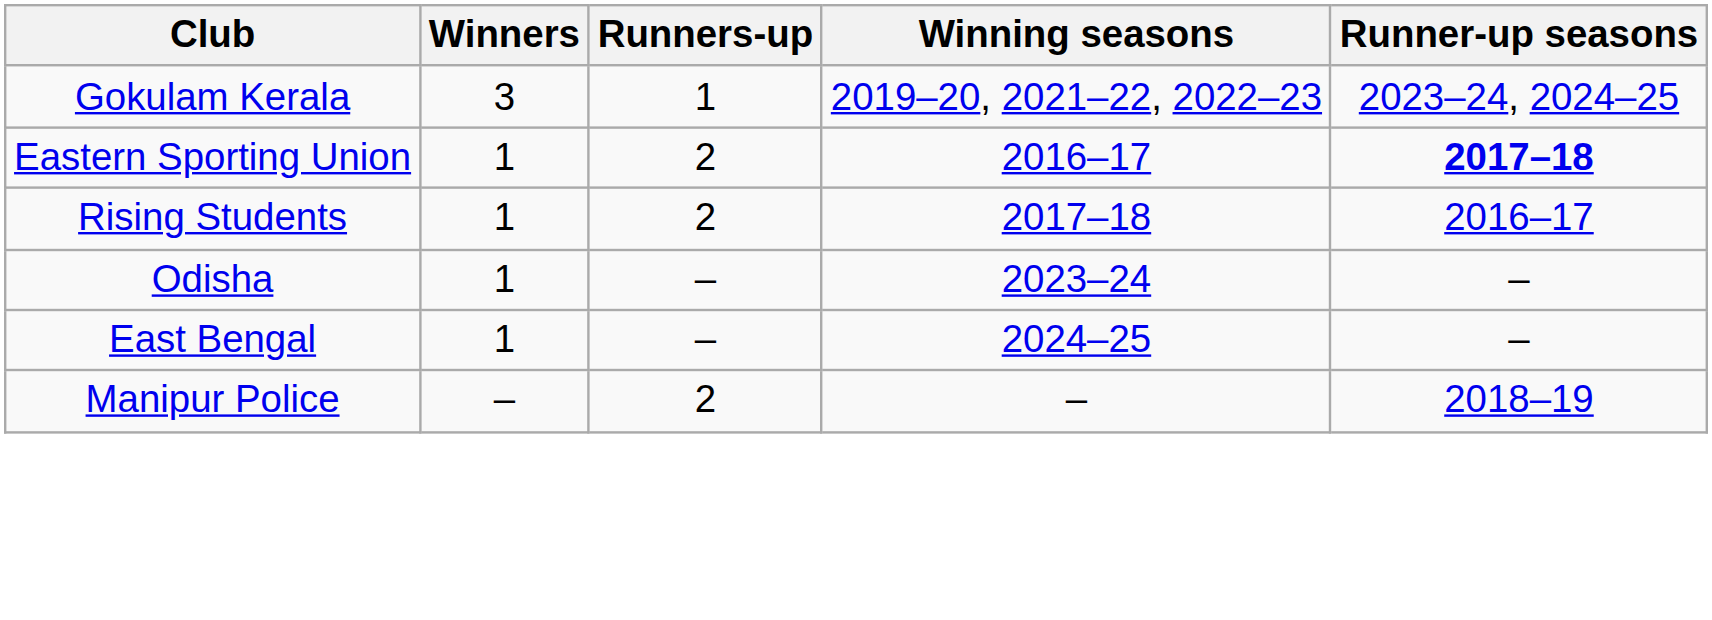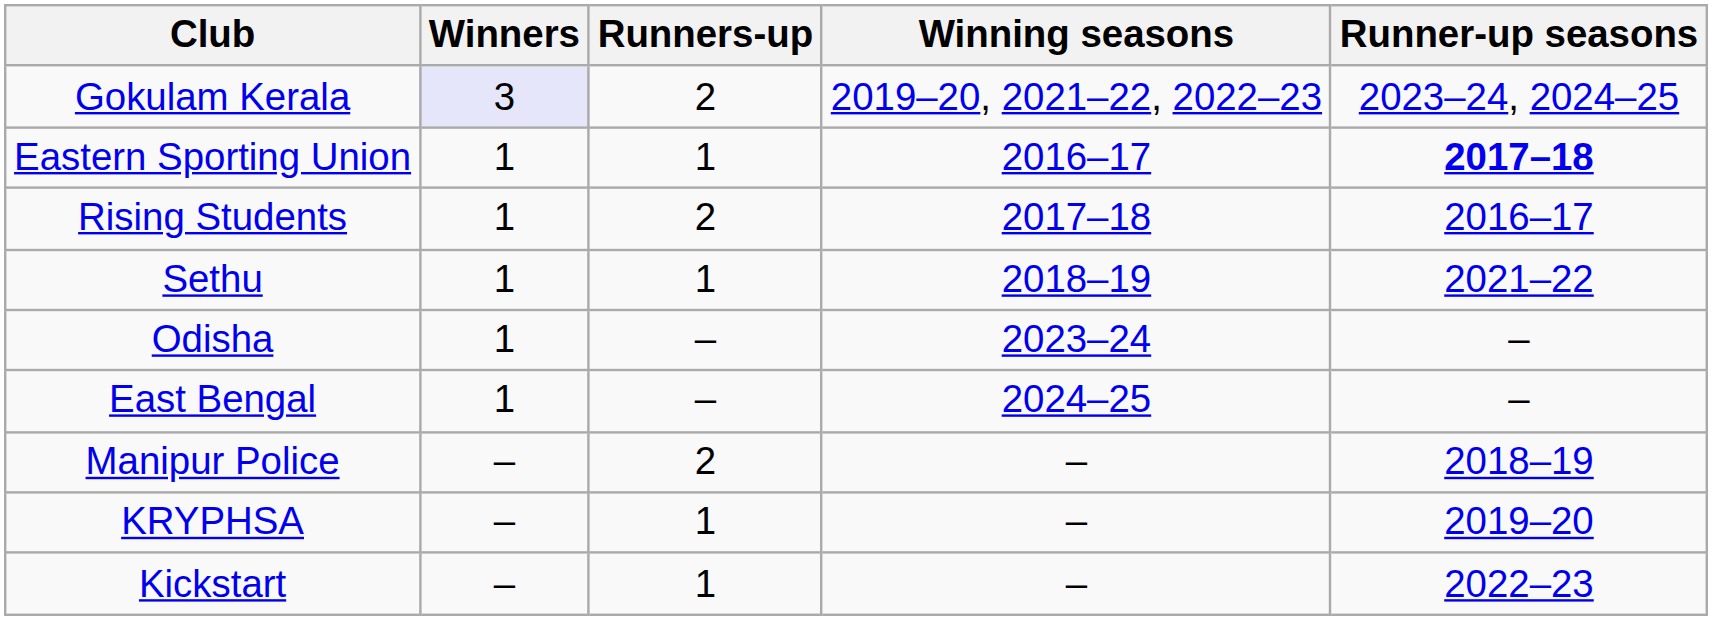Gokulam Kerala | Winners: no background -> lavender background
Gokulam Kerala | Runners-up: 1 -> 2
Eastern Sporting Union | Runners-up: 2 -> 1
+ row: Sethu | 1 | 1 | 2018–19 | 2021–22
+ row: KRYPHSA | – | 1 | – | 2019–20
+ row: Kickstart | – | 1 | – | 2022–23
